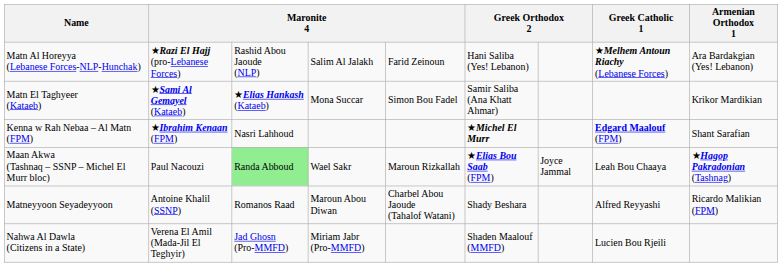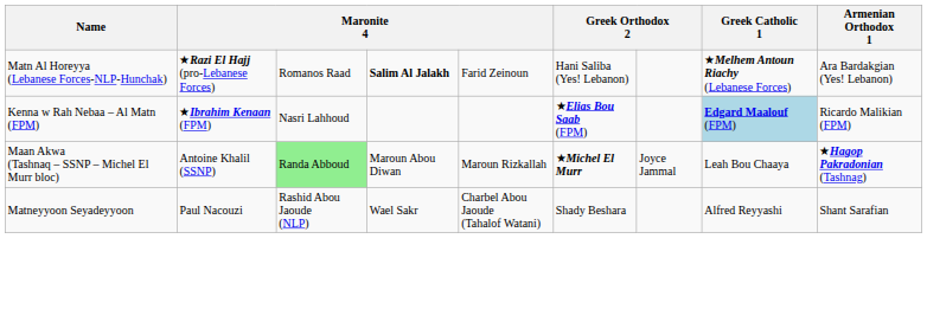Matn Al Horeyya (Lebanese Forces-NLP-Hunchak) | column 3: Rashid Abou Jaoude (NLP) -> Romanos Raad
Matn Al Horeyya (Lebanese Forces-NLP-Hunchak) | column 4: normal -> bold
- row: Matn El Taghyeer (Kataeb) | ★Sami Al Gemayel (Kataeb) | ★Elias Hankash (Kataeb) | Mona Succar | Simon Bou Fadel | Samir Saliba (Ana Khatt Ahmar) | Krikor Mardikian
Kenna w Rah Nebaa – Al Matn (FPM) | column 6: ★Michel El Murr -> ★Elias Bou Saab (FPM)
Kenna w Rah Nebaa – Al Matn (FPM) | Greek Catholic 1: no background -> lightblue background
Kenna w Rah Nebaa – Al Matn (FPM) | Armenian Orthodox 1: Shant Sarafian -> Ricardo Malikian (FPM)
Maan Akwa (Tashnaq – SSNP – Michel El Murr bloc) | column 2: Paul Nacouzi -> Antoine Khalil (SSNP)
Maan Akwa (Tashnaq – SSNP – Michel El Murr bloc) | column 4: Wael Sakr -> Maroun Abou Diwan
Maan Akwa (Tashnaq – SSNP – Michel El Murr bloc) | column 6: ★Elias Bou Saab (FPM) -> ★Michel El Murr
Matneyyoon Seyadeyyoon | column 2: Antoine Khalil (SSNP) -> Paul Nacouzi
Matneyyoon Seyadeyyoon | column 3: Romanos Raad -> Rashid Abou Jaoude (NLP)
Matneyyoon Seyadeyyoon | column 4: Maroun Abou Diwan -> Wael Sakr
Matneyyoon Seyadeyyoon | Armenian Orthodox 1: Ricardo Malikian (FPM) -> Shant Sarafian
- row: Nahwa Al Dawla (Citizens in a State) | Verena El Amil (Mada-Jil El Teghyir) | Jad Ghosn (Pro-MMFD) | Miriam Jabr (Pro-MMFD) | Shaden Maalouf (MMFD) | Lucien Bou Rjeili
